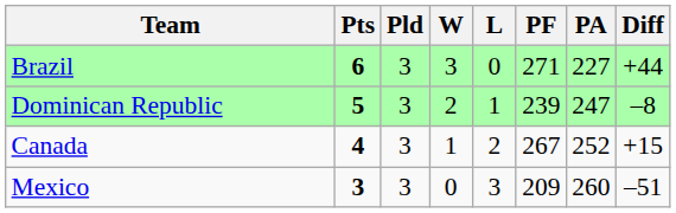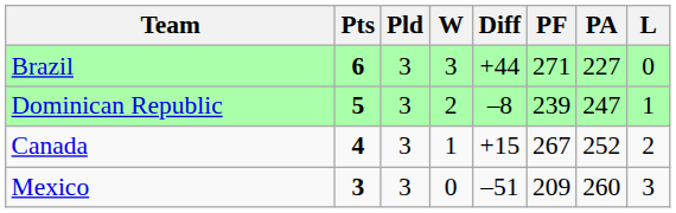columns swapped: L <-> Diff
